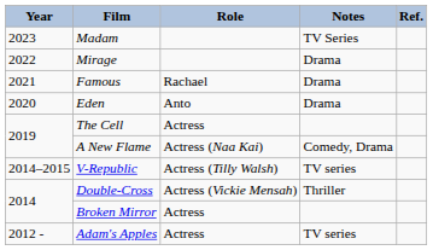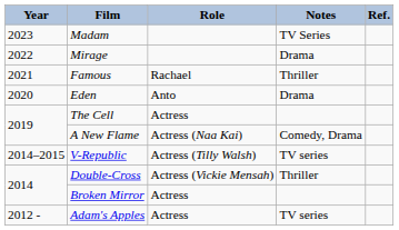Famous | Notes: Drama -> Thriller
